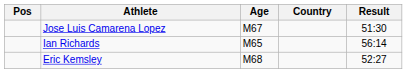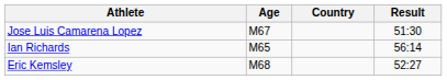- column: Pos
